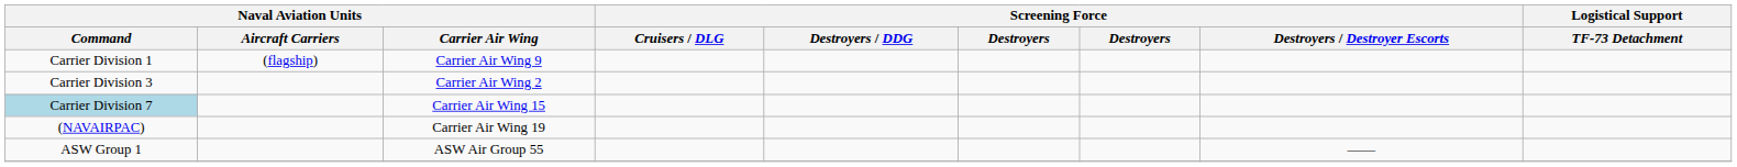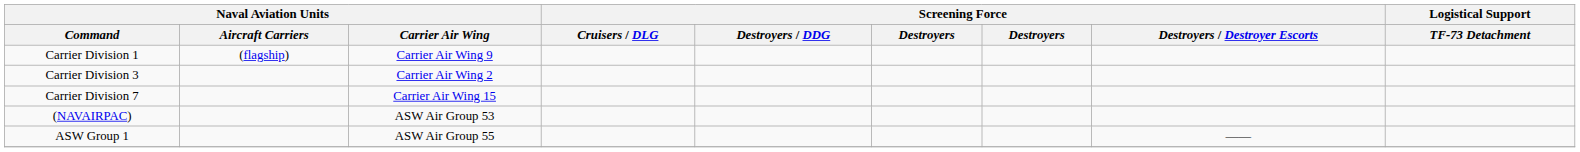Carrier Air Wing 15 | Naval Aviation Units / Command: lightblue background -> no background
- row: (NAVAIRPAC) | Carrier Air Wing 19
+ row: (NAVAIRPAC) | ASW Air Group 53
